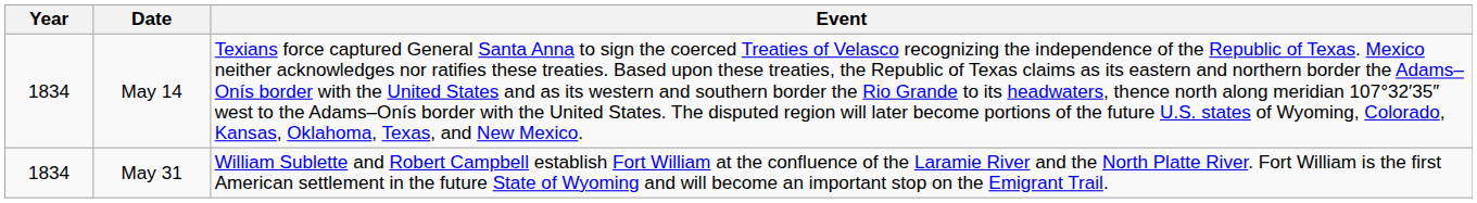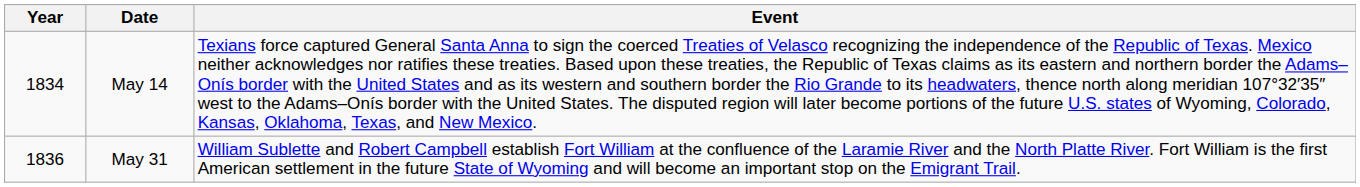May 31 | Year: 1834 -> 1836
